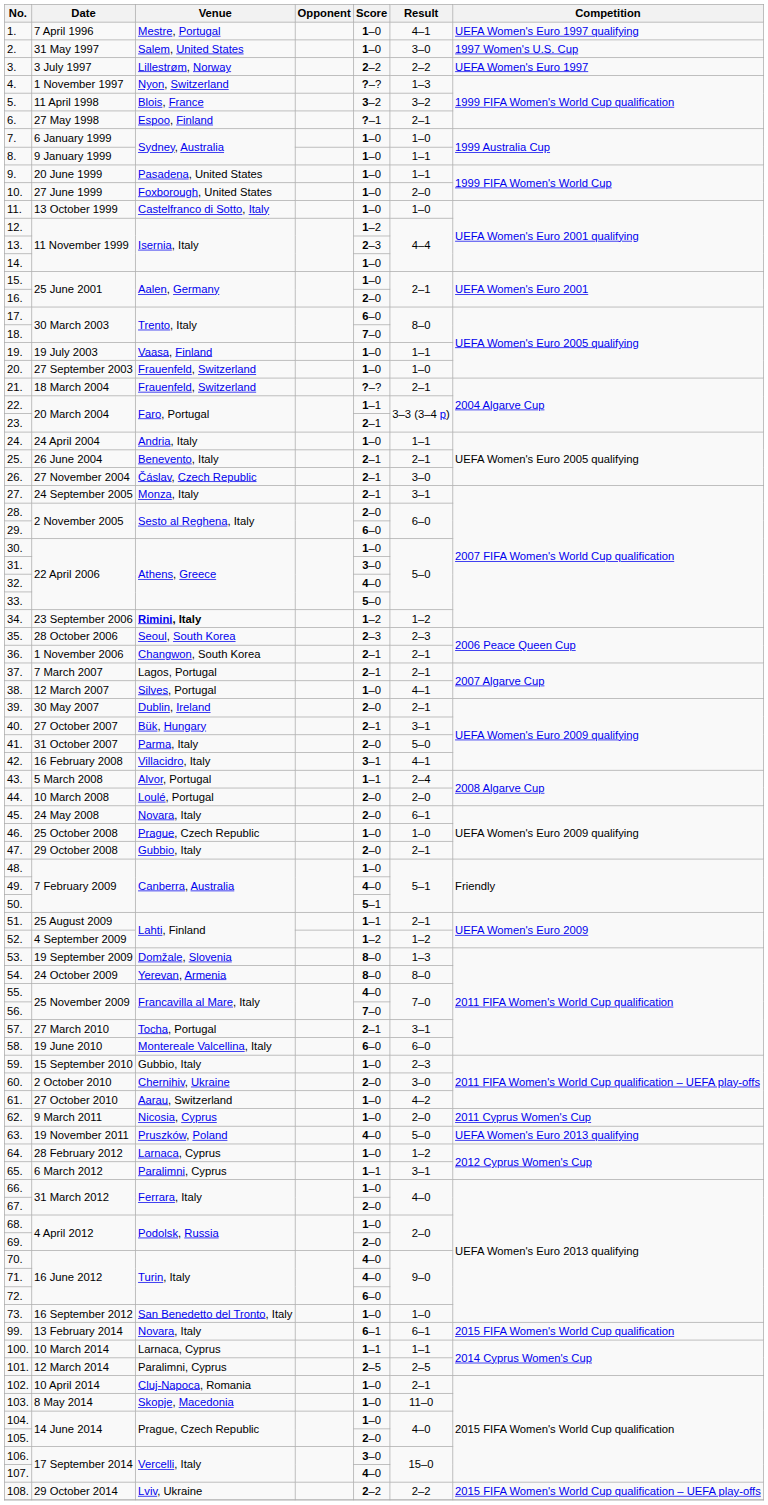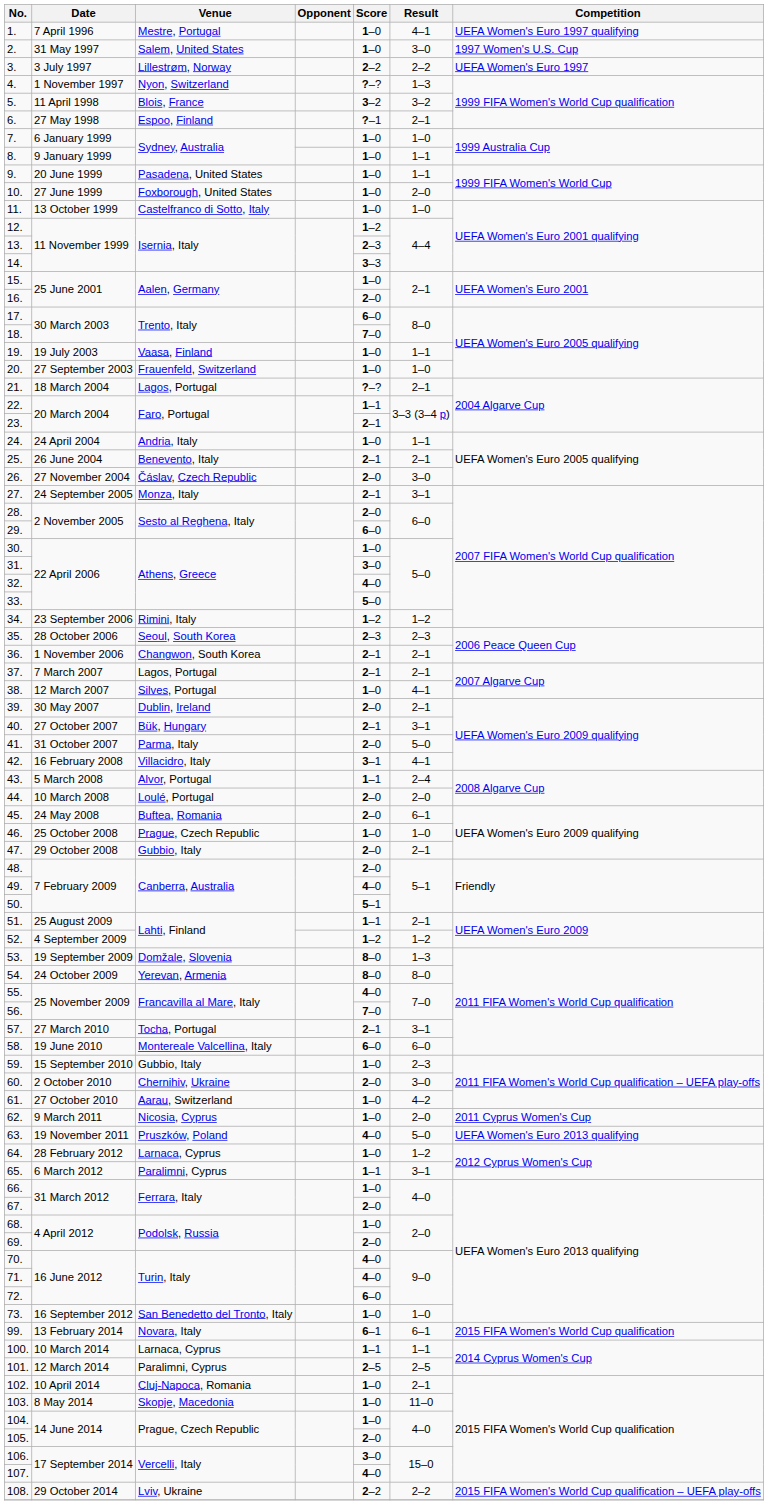14. | Score: 1–0 -> 3–3
21. | Venue: Frauenfeld, Switzerland -> Lagos, Portugal
26. | Score: 2–1 -> 2–0
34. | Venue: bold -> normal
45. | Venue: Novara, Italy -> Buftea, Romania
48. | Score: 1–0 -> 2–0
